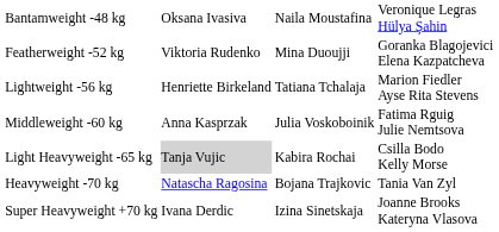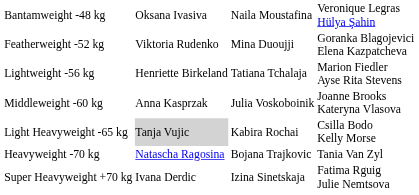Middleweight -60 kg | column 4: Fatima Rguig Julie Nemtsova -> Joanne Brooks Kateryna Vlasova
Super Heavyweight +70 kg | column 4: Joanne Brooks Kateryna Vlasova -> Fatima Rguig Julie Nemtsova
